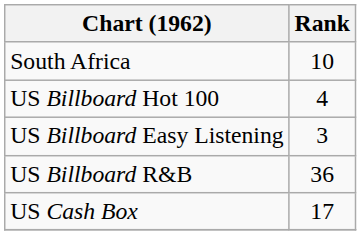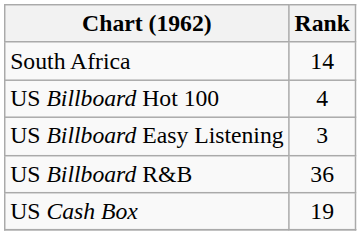South Africa | Rank: 10 -> 14
US Cash Box | Rank: 17 -> 19
